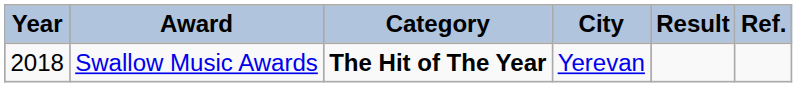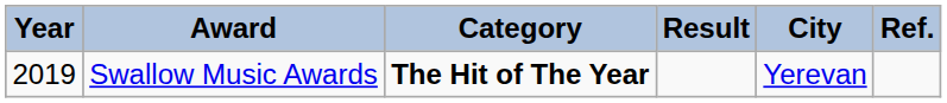columns swapped: City <-> Result
Swallow Music Awards | Year: 2018 -> 2019
